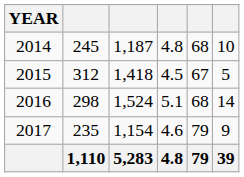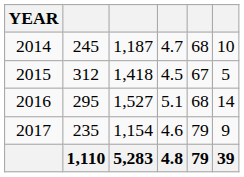2014 | column 4: 4.8 -> 4.7
2016 | column 2: 298 -> 295
2016 | column 3: 1,524 -> 1,527
